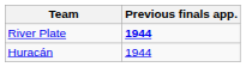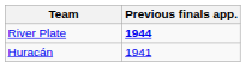Huracán | Previous finals app.: 1944 -> 1941
